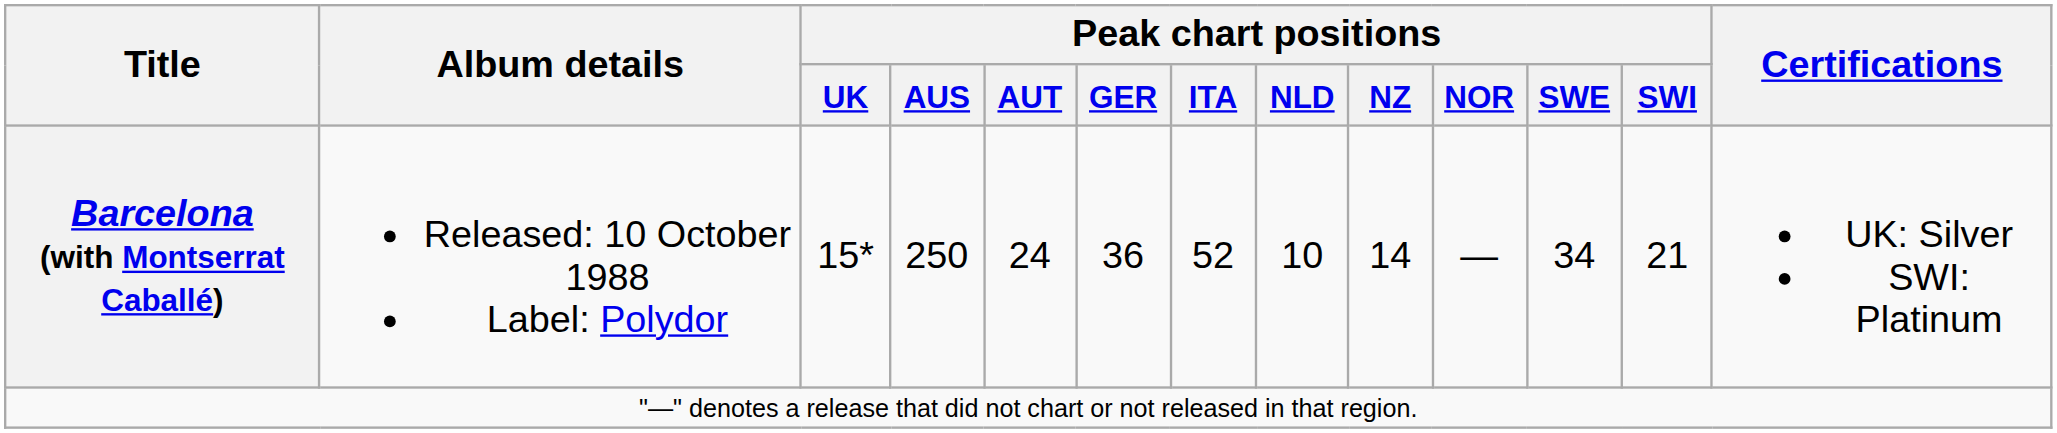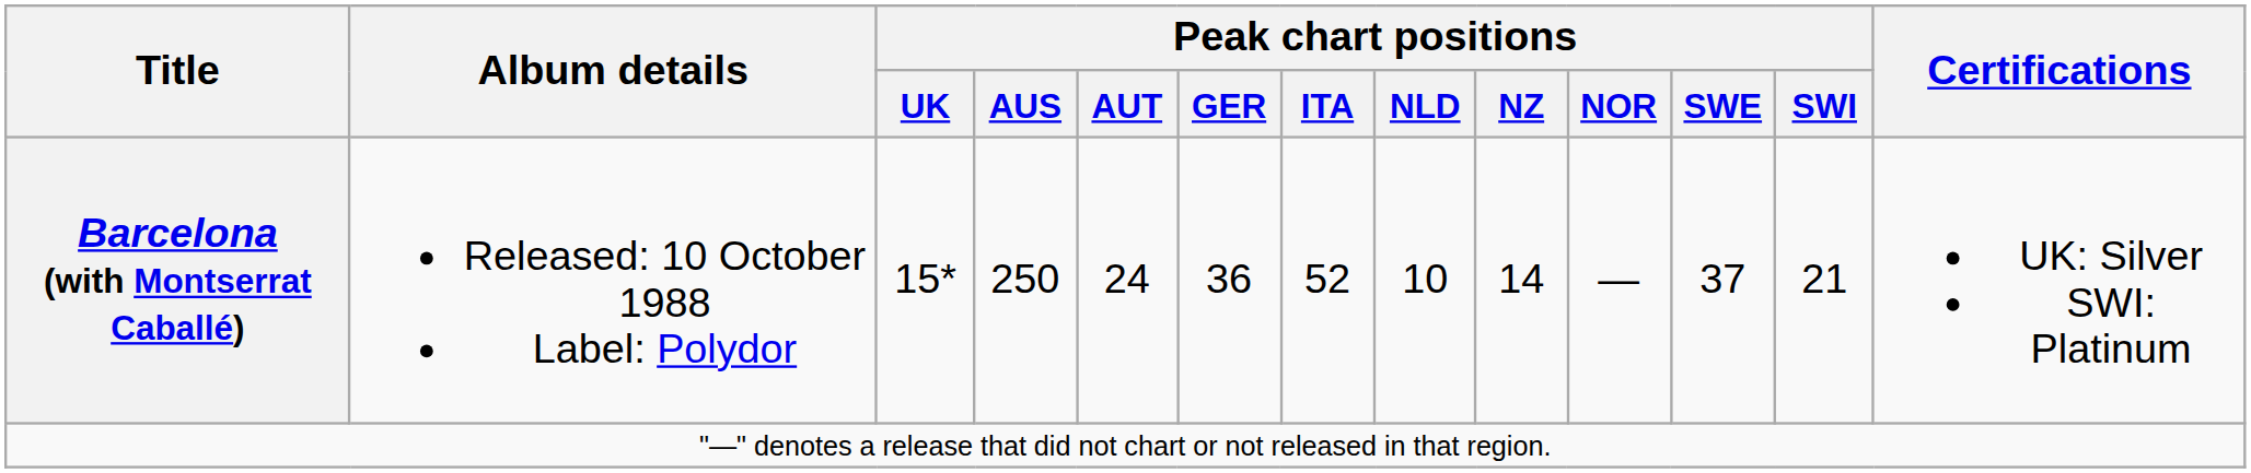Barcelona (with Montserrat Caballé) | Peak chart positions / SWE: 34 -> 37
